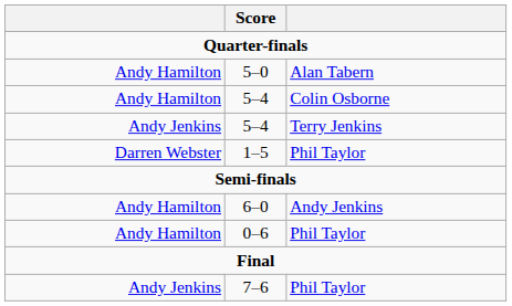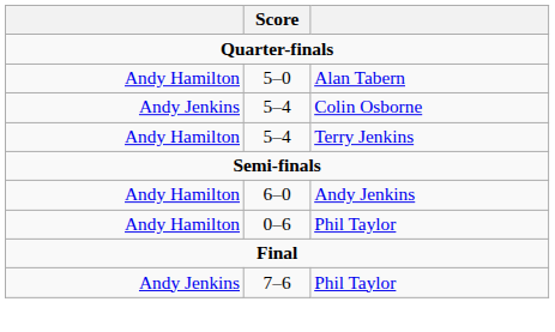5–4 / Colin Osborne | column 1: Andy Hamilton -> Andy Jenkins
5–4 / Terry Jenkins | column 1: Andy Jenkins -> Andy Hamilton
- row: Darren Webster | 1–5 | Phil Taylor
